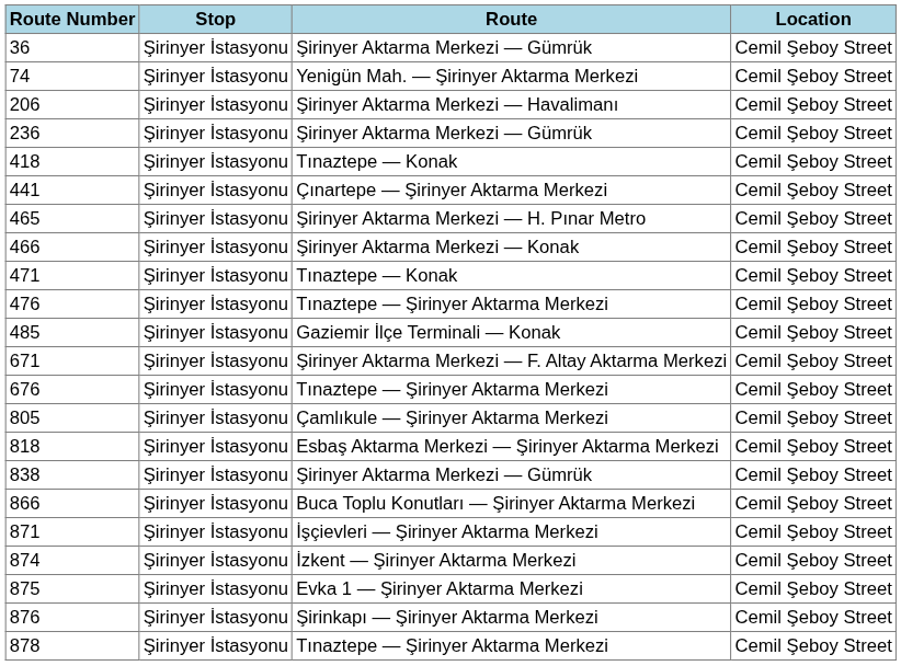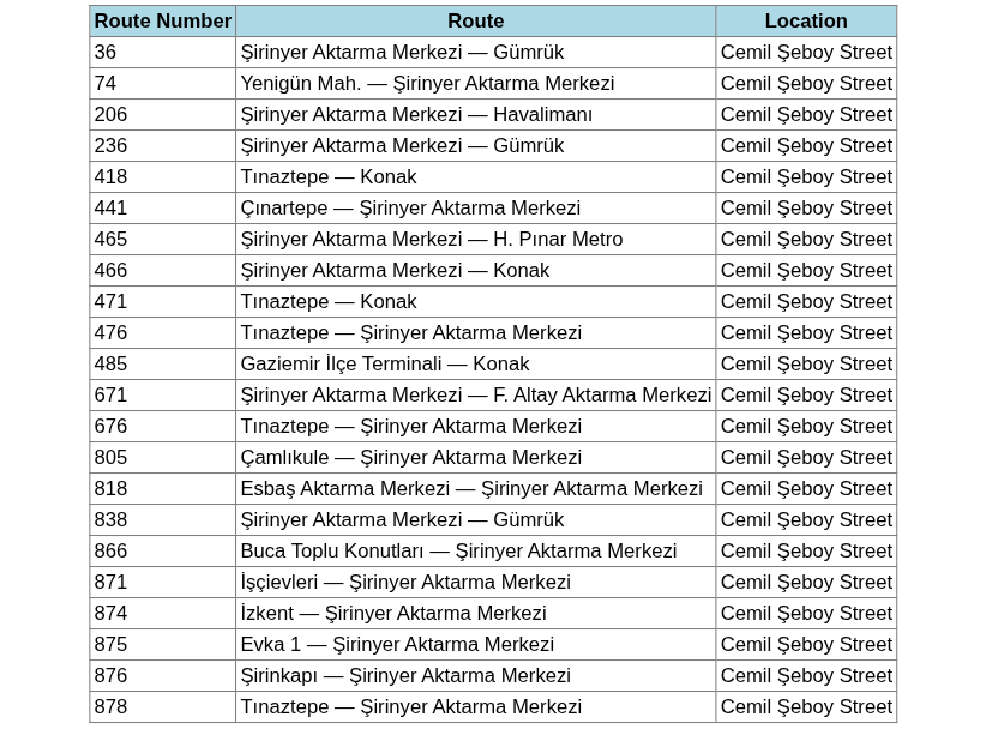- column: Stop | Şirinyer İstasyonu | Şirinyer İstasyonu | Şirinyer İstasyonu | Şirinyer İstasyonu | Şirinyer İstasyonu | Şirinyer İstasyonu | Şirinyer İstasyonu | Şirinyer İstasyonu | Şirinyer İstasyonu | Şirinyer İstasyonu | Şirinyer İstasyonu | Şirinyer İstasyonu | Şirinyer İstasyonu | Şirinyer İstasyonu | Şirinyer İstasyonu | Şirinyer İstasyonu | Şirinyer İstasyonu | Şirinyer İstasyonu | Şirinyer İstasyonu | Şirinyer İstasyonu | Şirinyer İstasyonu | Şirinyer İstasyonu
